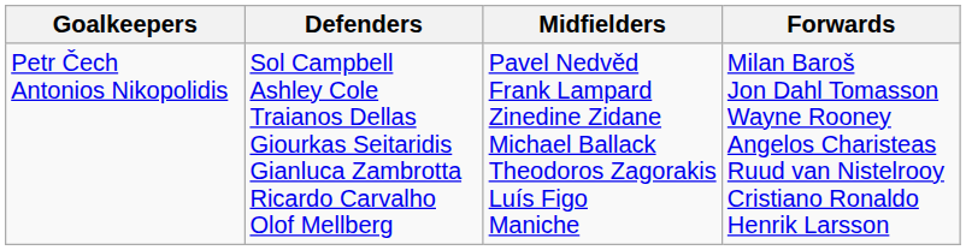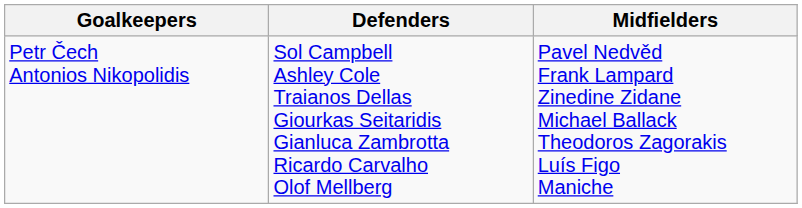- column: Forwards | Milan Baroš Jon Dahl Tomasson Wayne Rooney Angelos Charisteas Ruud van Nistelrooy Cristiano Ronaldo Henrik Larsson
